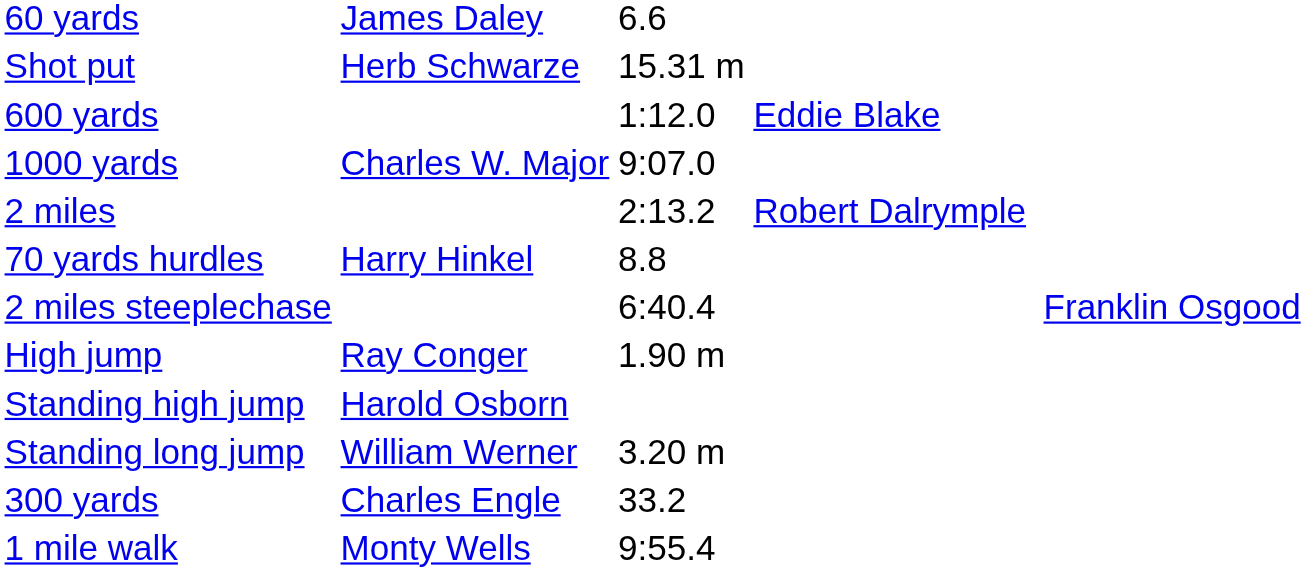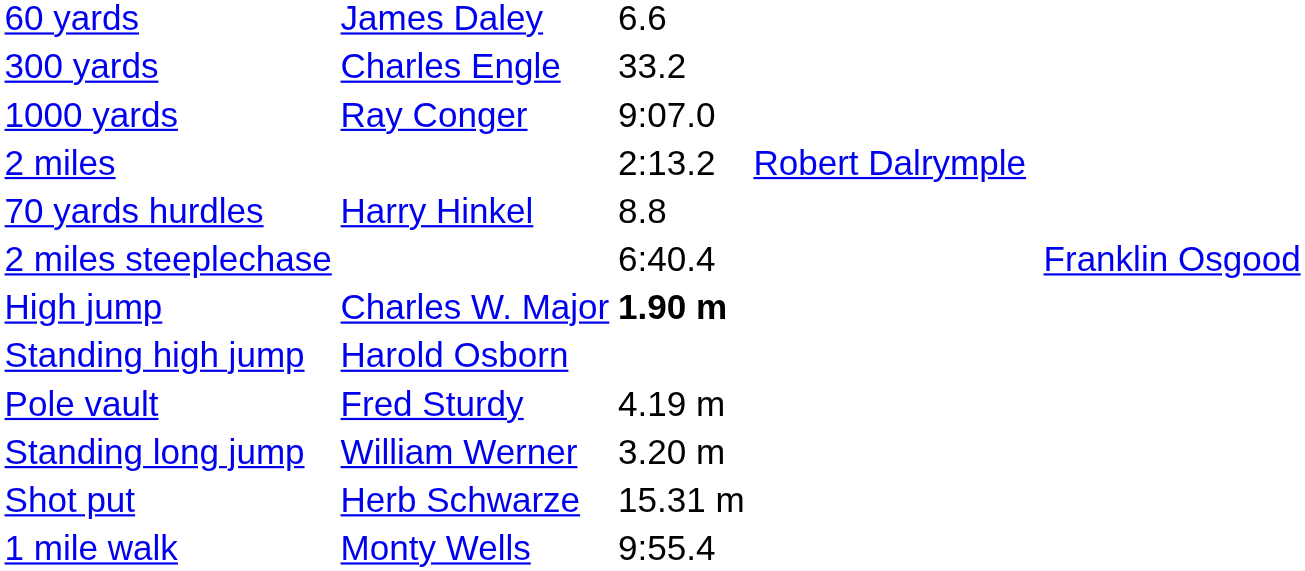rows swapped: 300 yards <-> Shot put
- row: 600 yards | 1:12.0 | Eddie Blake
1000 yards | column 2: Charles W. Major -> Ray Conger
High jump | column 2: Ray Conger -> Charles W. Major
High jump | column 3: normal -> bold
+ row: Pole vault | Fred Sturdy | 4.19 m
